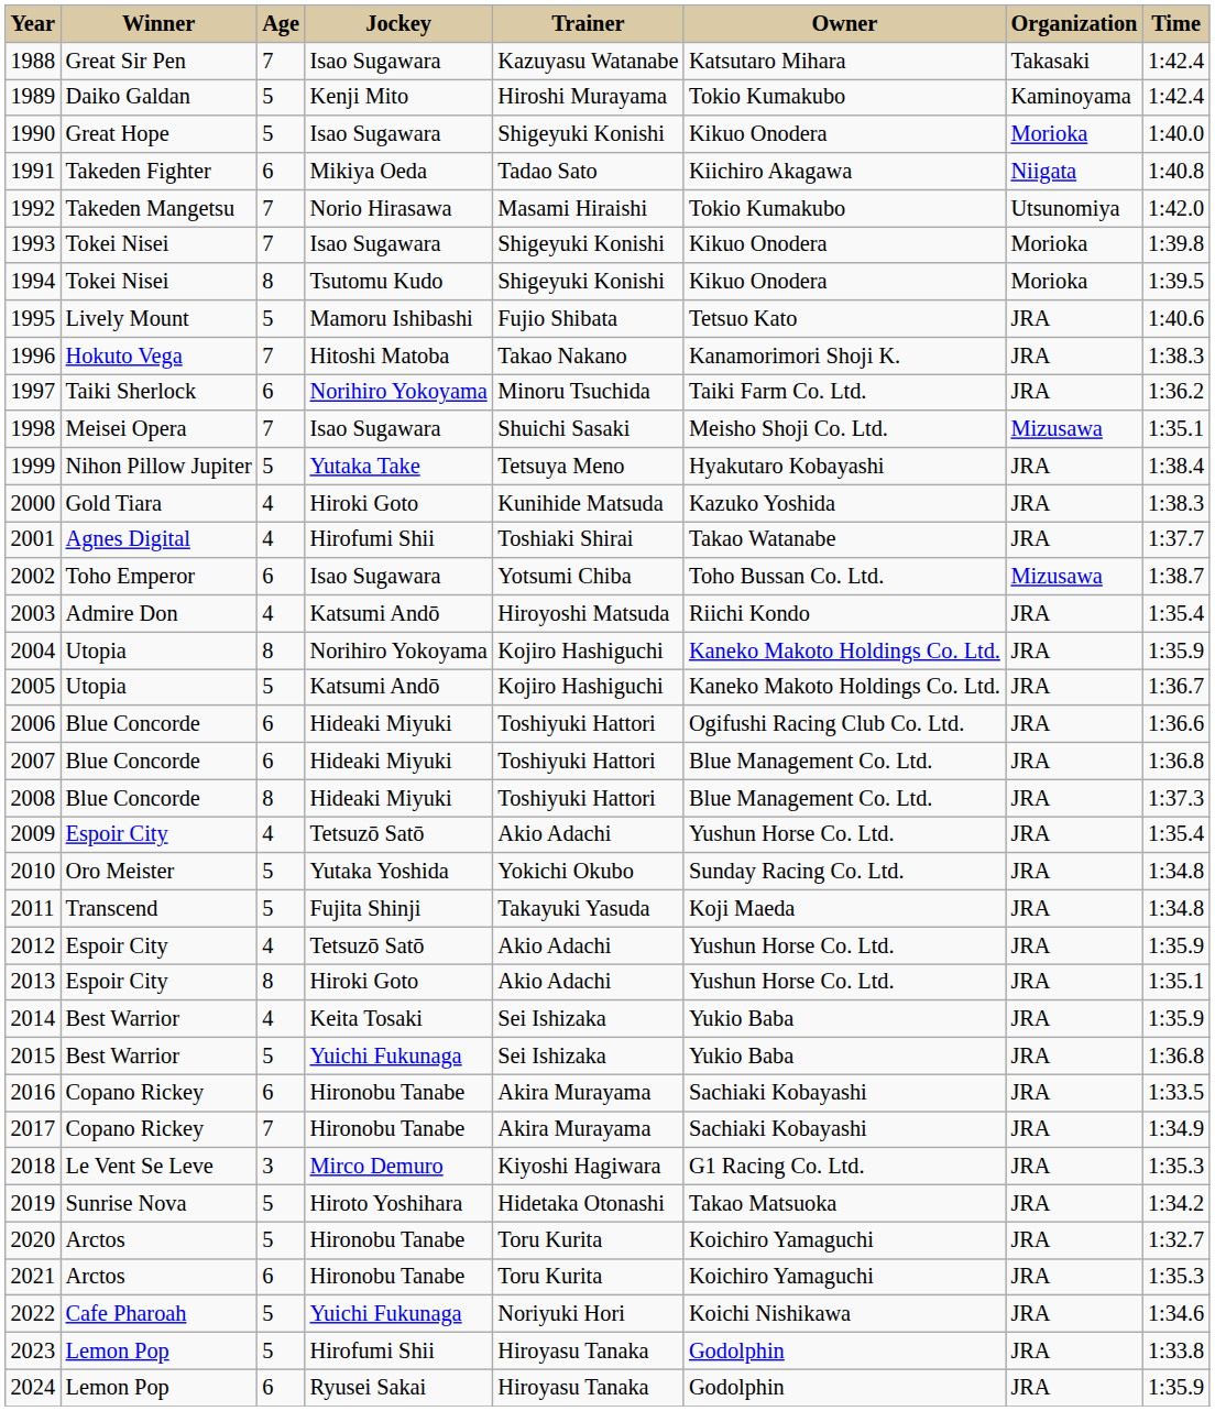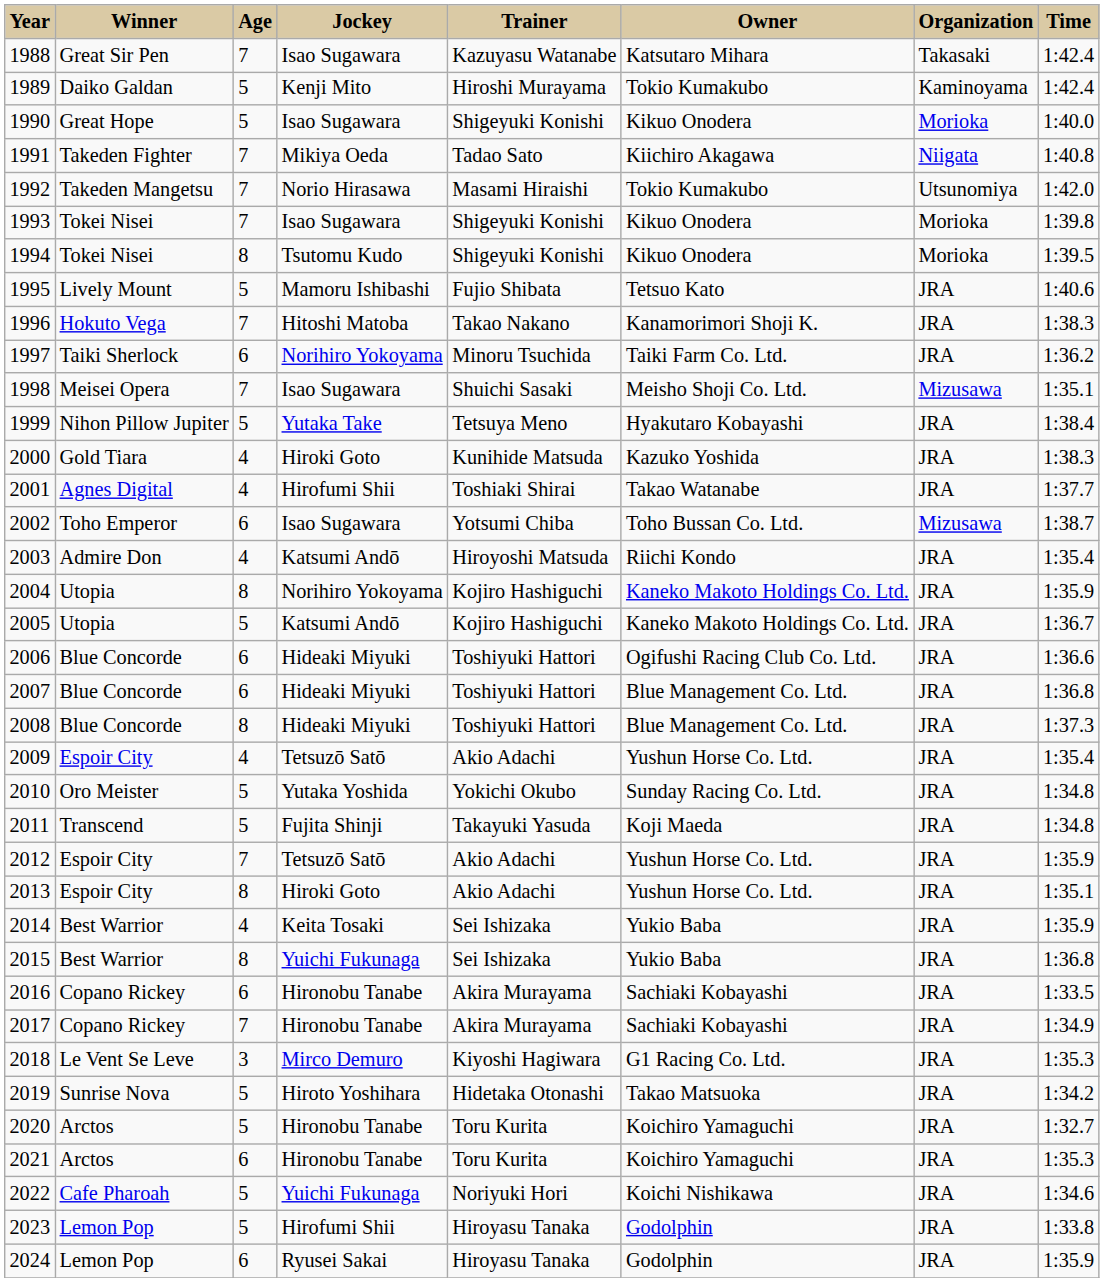1991 | Age: 6 -> 7
2012 | Age: 4 -> 7
2015 | Age: 5 -> 8
